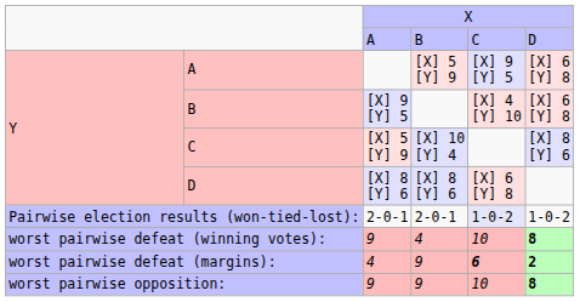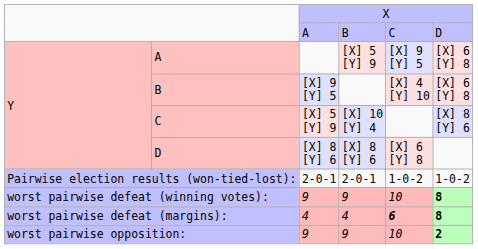Pairwise election results (won-tied-lost): | column 5: lavender background -> no background
worst pairwise defeat (winning votes): | column 4: 4 -> 9
worst pairwise defeat (margins): | column 4: 9 -> 4
worst pairwise defeat (margins): | column 6: 2 -> 8
worst pairwise opposition: | column 6: 8 -> 2
